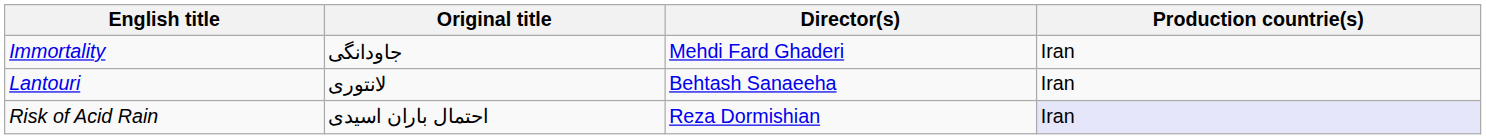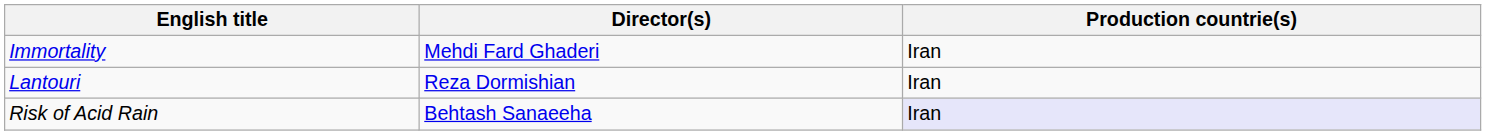- column: Original title | جاودانگی | لانتوری | احتمال باران اسیدی
Lantouri | Director(s): Behtash Sanaeeha -> Reza Dormishian
Risk of Acid Rain | Director(s): Reza Dormishian -> Behtash Sanaeeha
